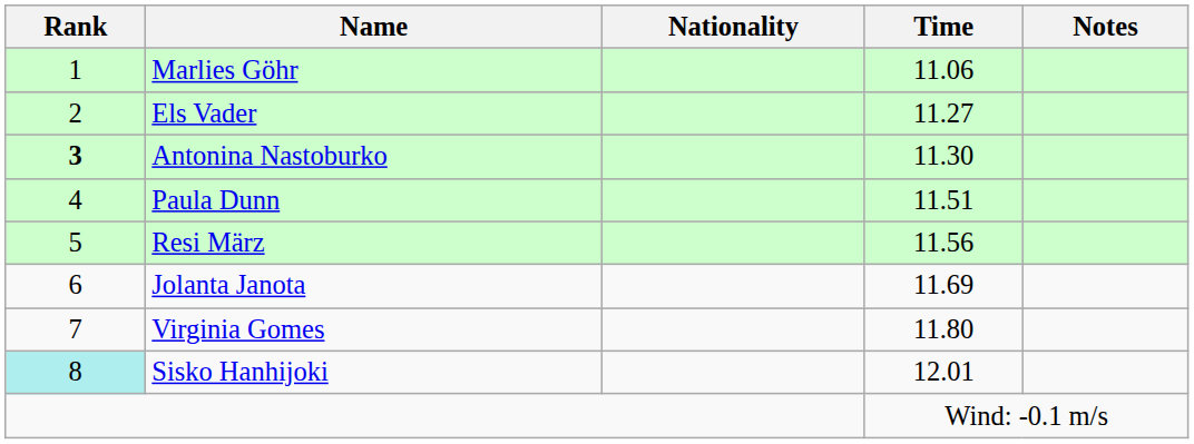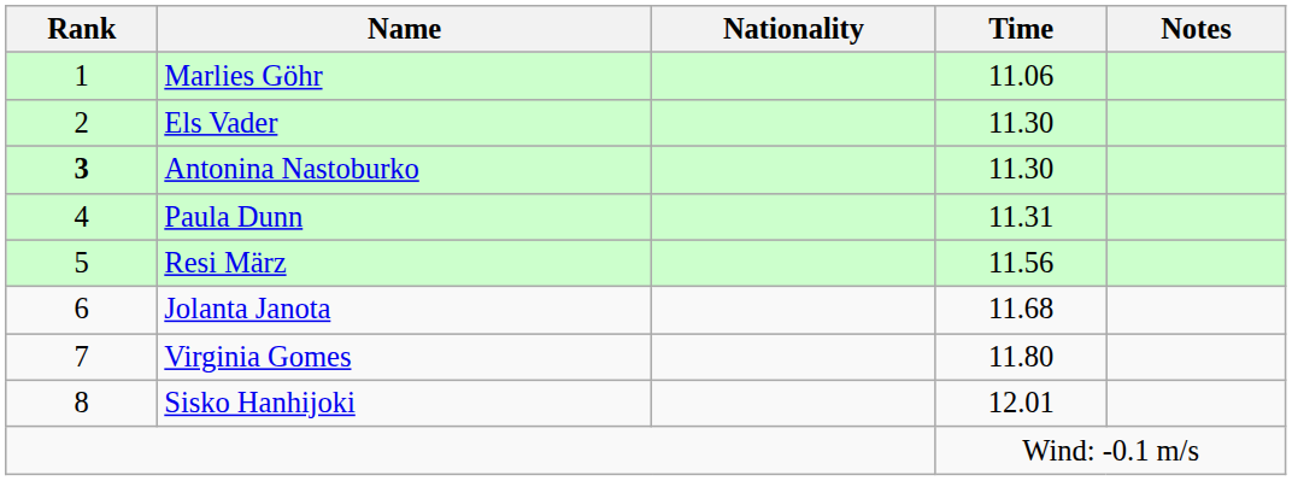Els Vader | Time: 11.27 -> 11.30
Paula Dunn | Time: 11.51 -> 11.31
Jolanta Janota | Time: 11.69 -> 11.68
Sisko Hanhijoki | Rank: paleturquoise background -> no background
